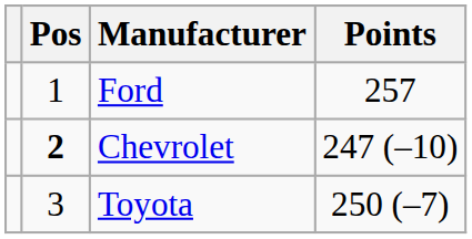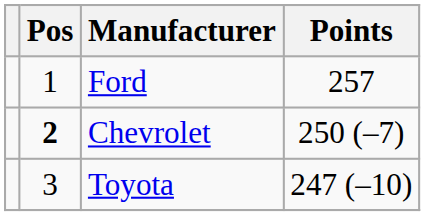Chevrolet | Points: 247 (–10) -> 250 (–7)
Toyota | Points: 250 (–7) -> 247 (–10)
